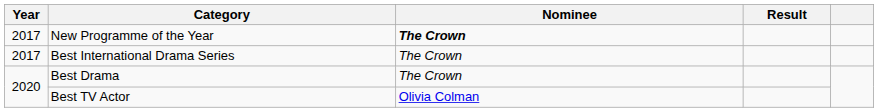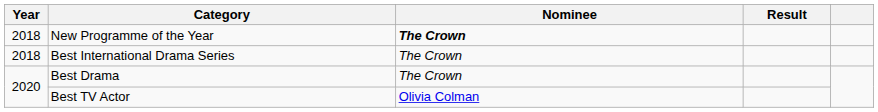New Programme of the Year | Year: 2017 -> 2018
Best International Drama Series | Year: 2017 -> 2018
